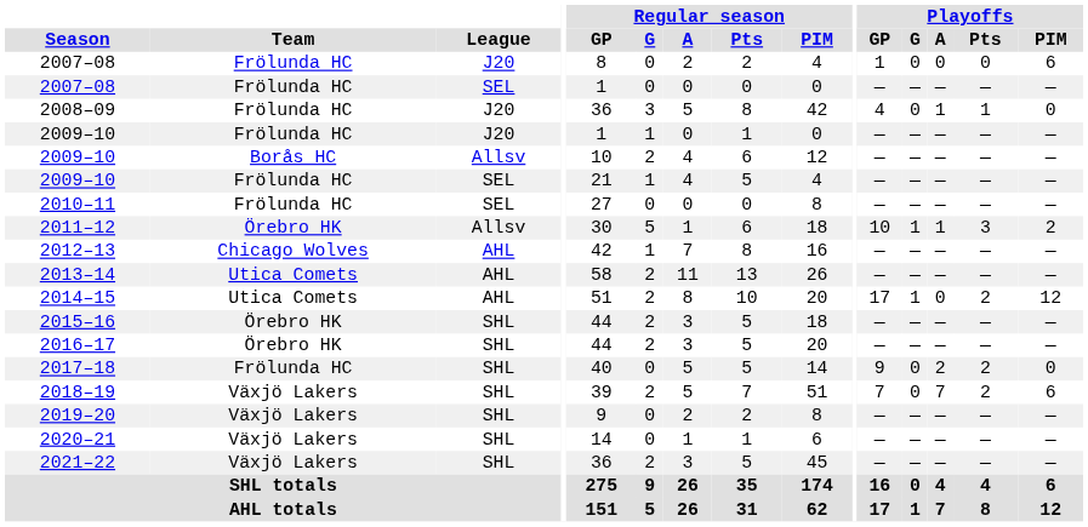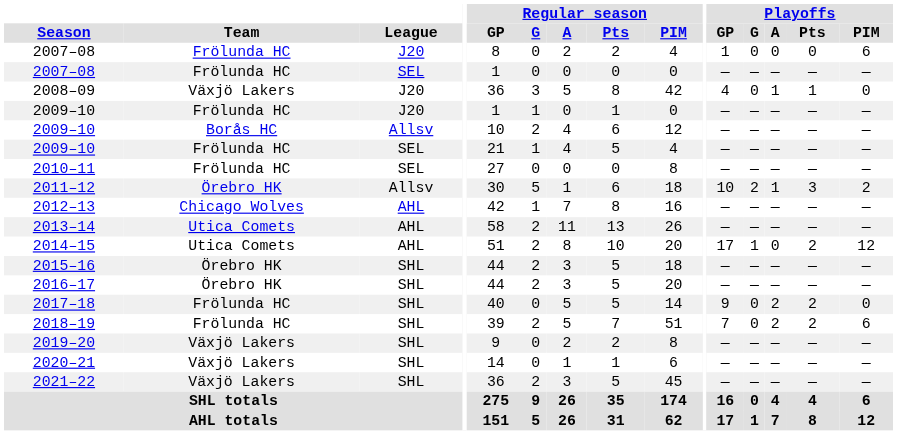2008–09 | Team: Frölunda HC -> Växjö Lakers
2011–12 | Playoffs / G: 1 -> 2
2018–19 | Team: Växjö Lakers -> Frölunda HC
2018–19 | Playoffs / A: 7 -> 2
